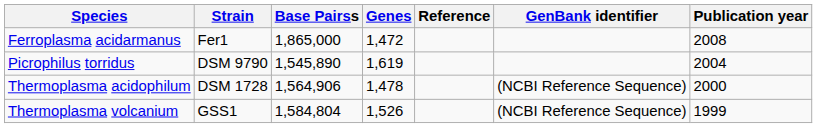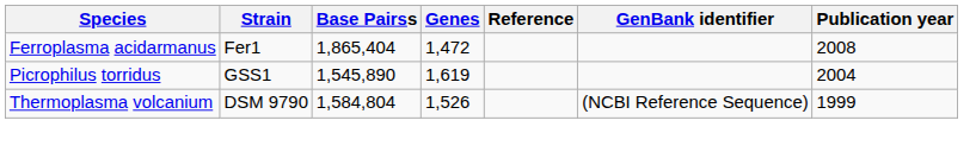Ferroplasma acidarmanus | Base Pairss: 1,865,000 -> 1,865,404
Picrophilus torridus | Strain: DSM 9790 -> GSS1
- row: Thermoplasma acidophilum | DSM 1728 | 1,564,906 | 1,478 | (NCBI Reference Sequence) | 2000
Thermoplasma volcanium | Strain: GSS1 -> DSM 9790
